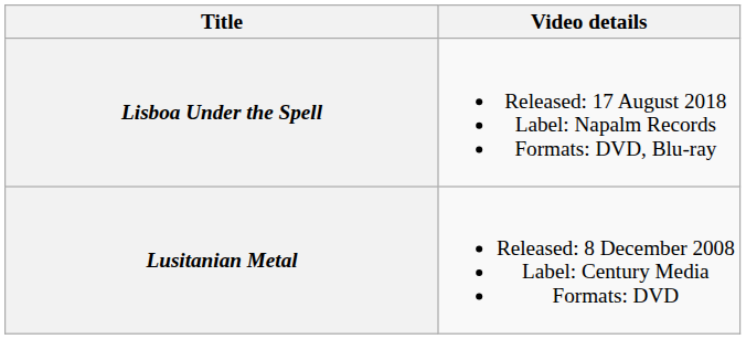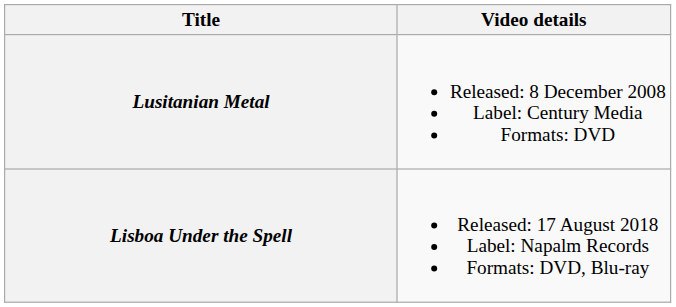rows swapped: Lusitanian Metal <-> Lisboa Under the Spell
